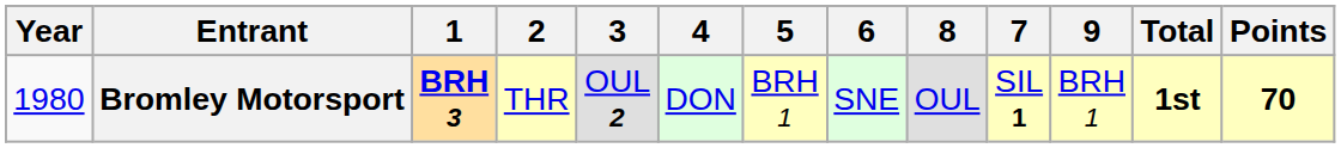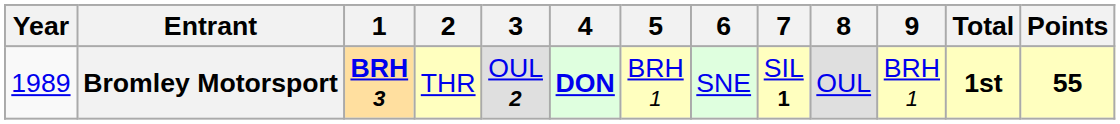columns swapped: 7 <-> 8
Bromley Motorsport | Year: 1980 -> 1989
Bromley Motorsport | 4: normal -> bold
Bromley Motorsport | Points: 70 -> 55
